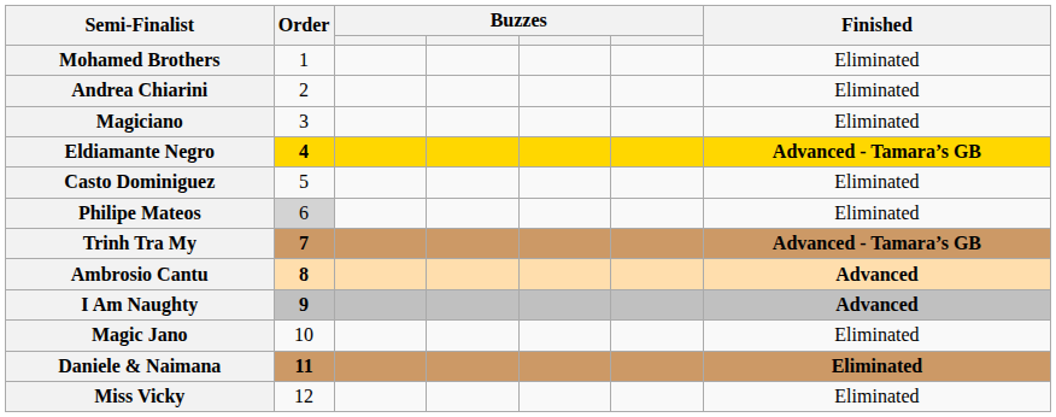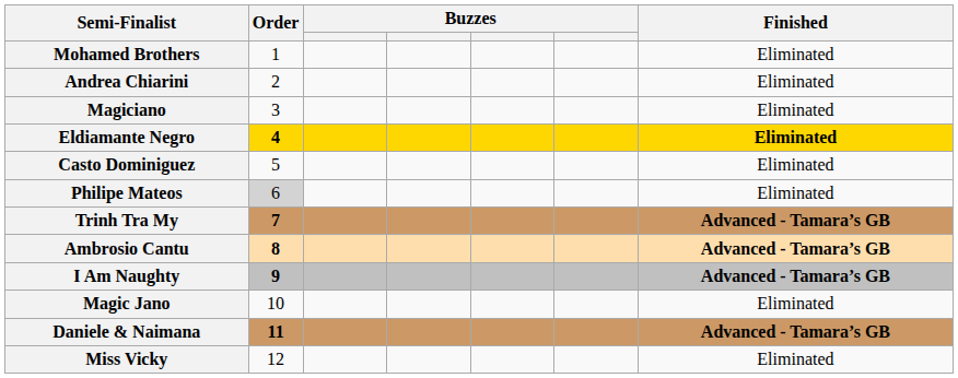Eldiamante Negro | Finished: Advanced - Tamara’s GB -> Eliminated
Ambrosio Cantu | Finished: Advanced -> Advanced - Tamara’s GB
I Am Naughty | Finished: Advanced -> Advanced - Tamara’s GB
Daniele & Naimana | Finished: Eliminated -> Advanced - Tamara’s GB
